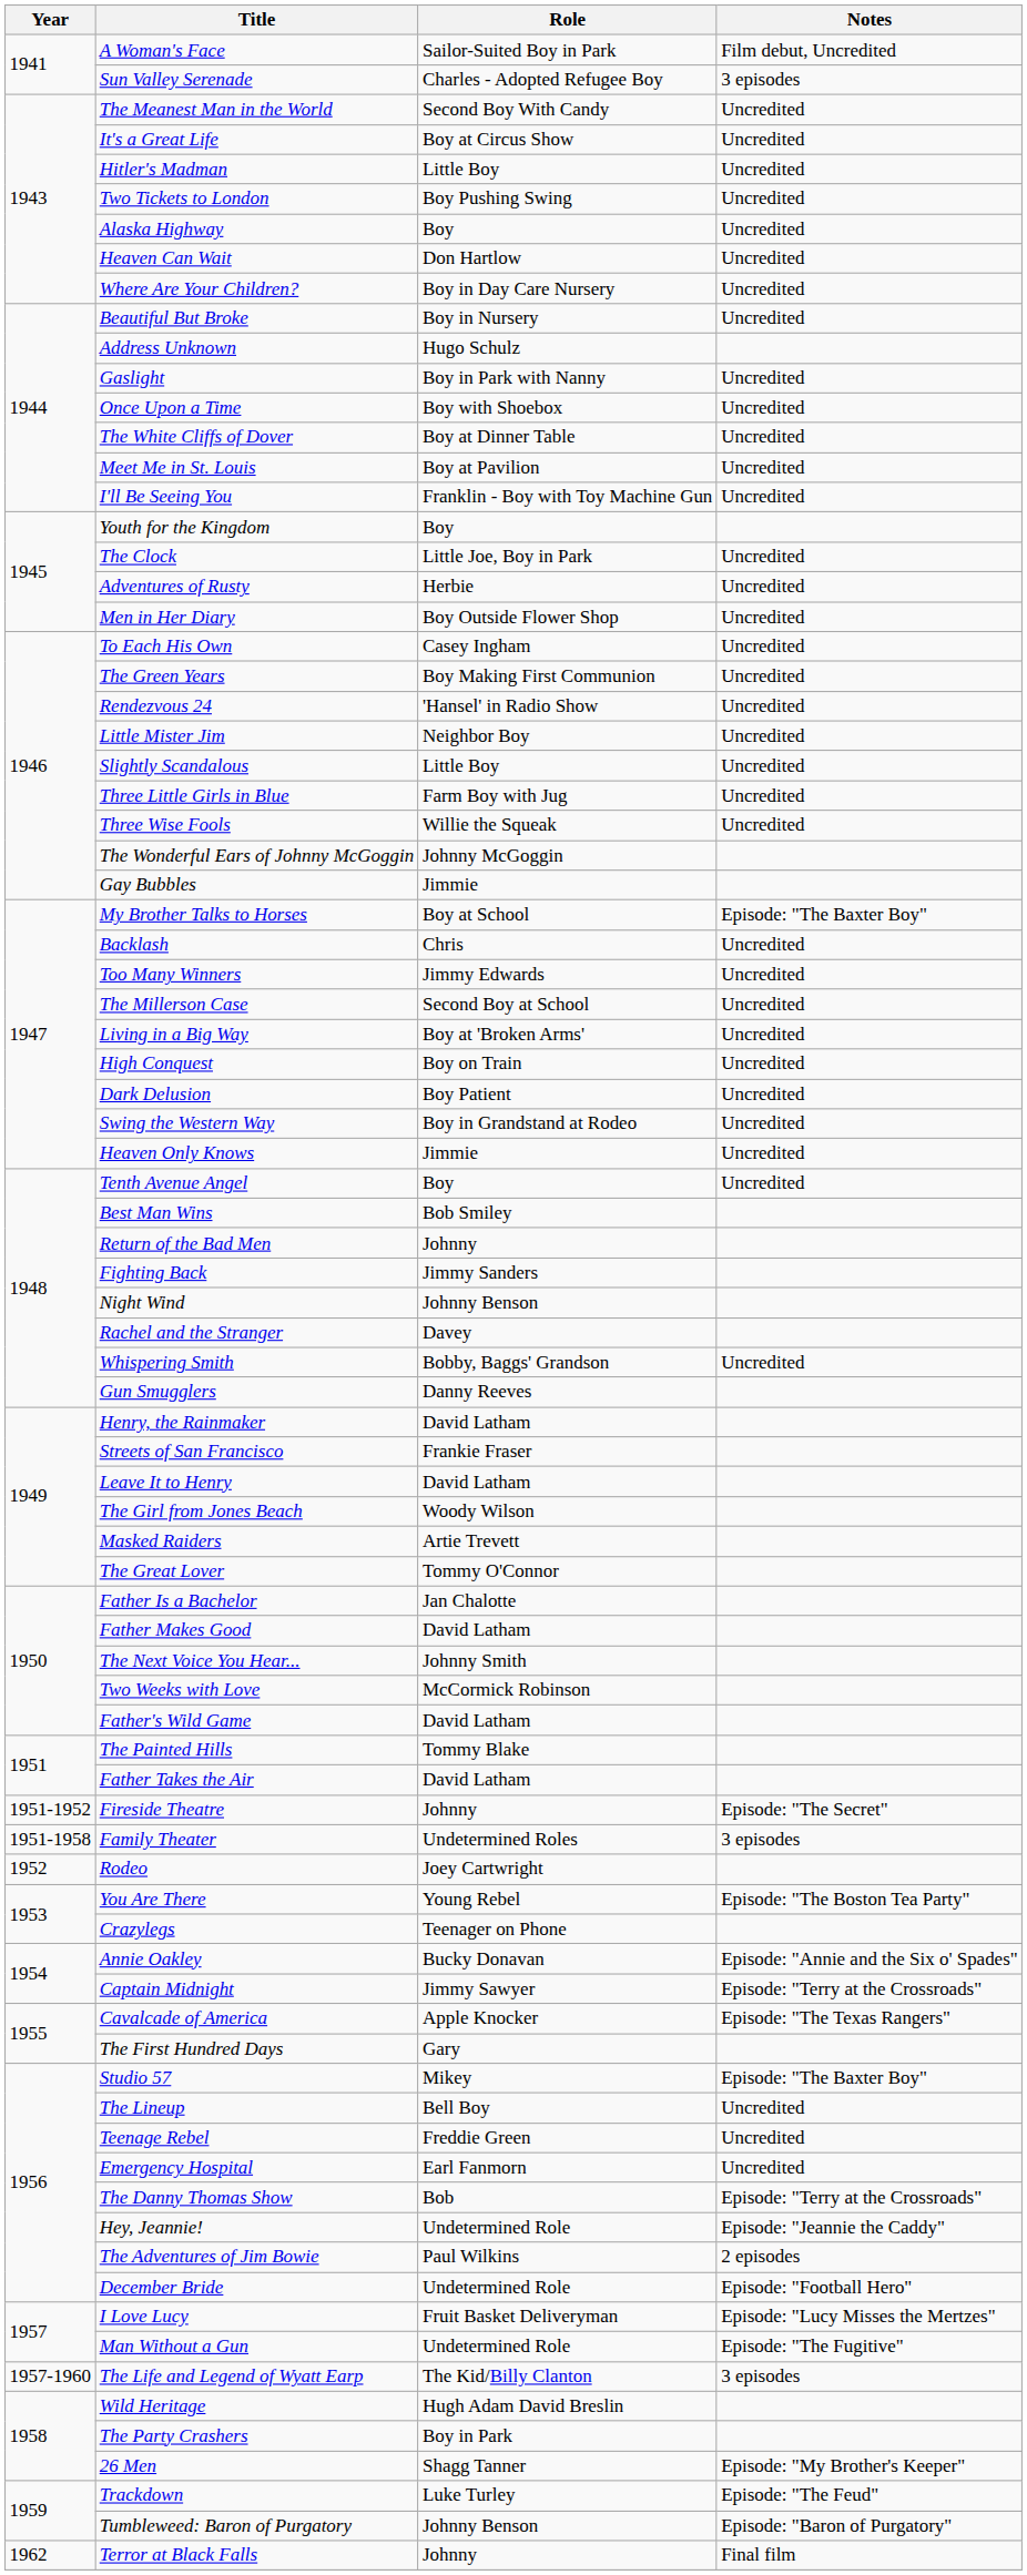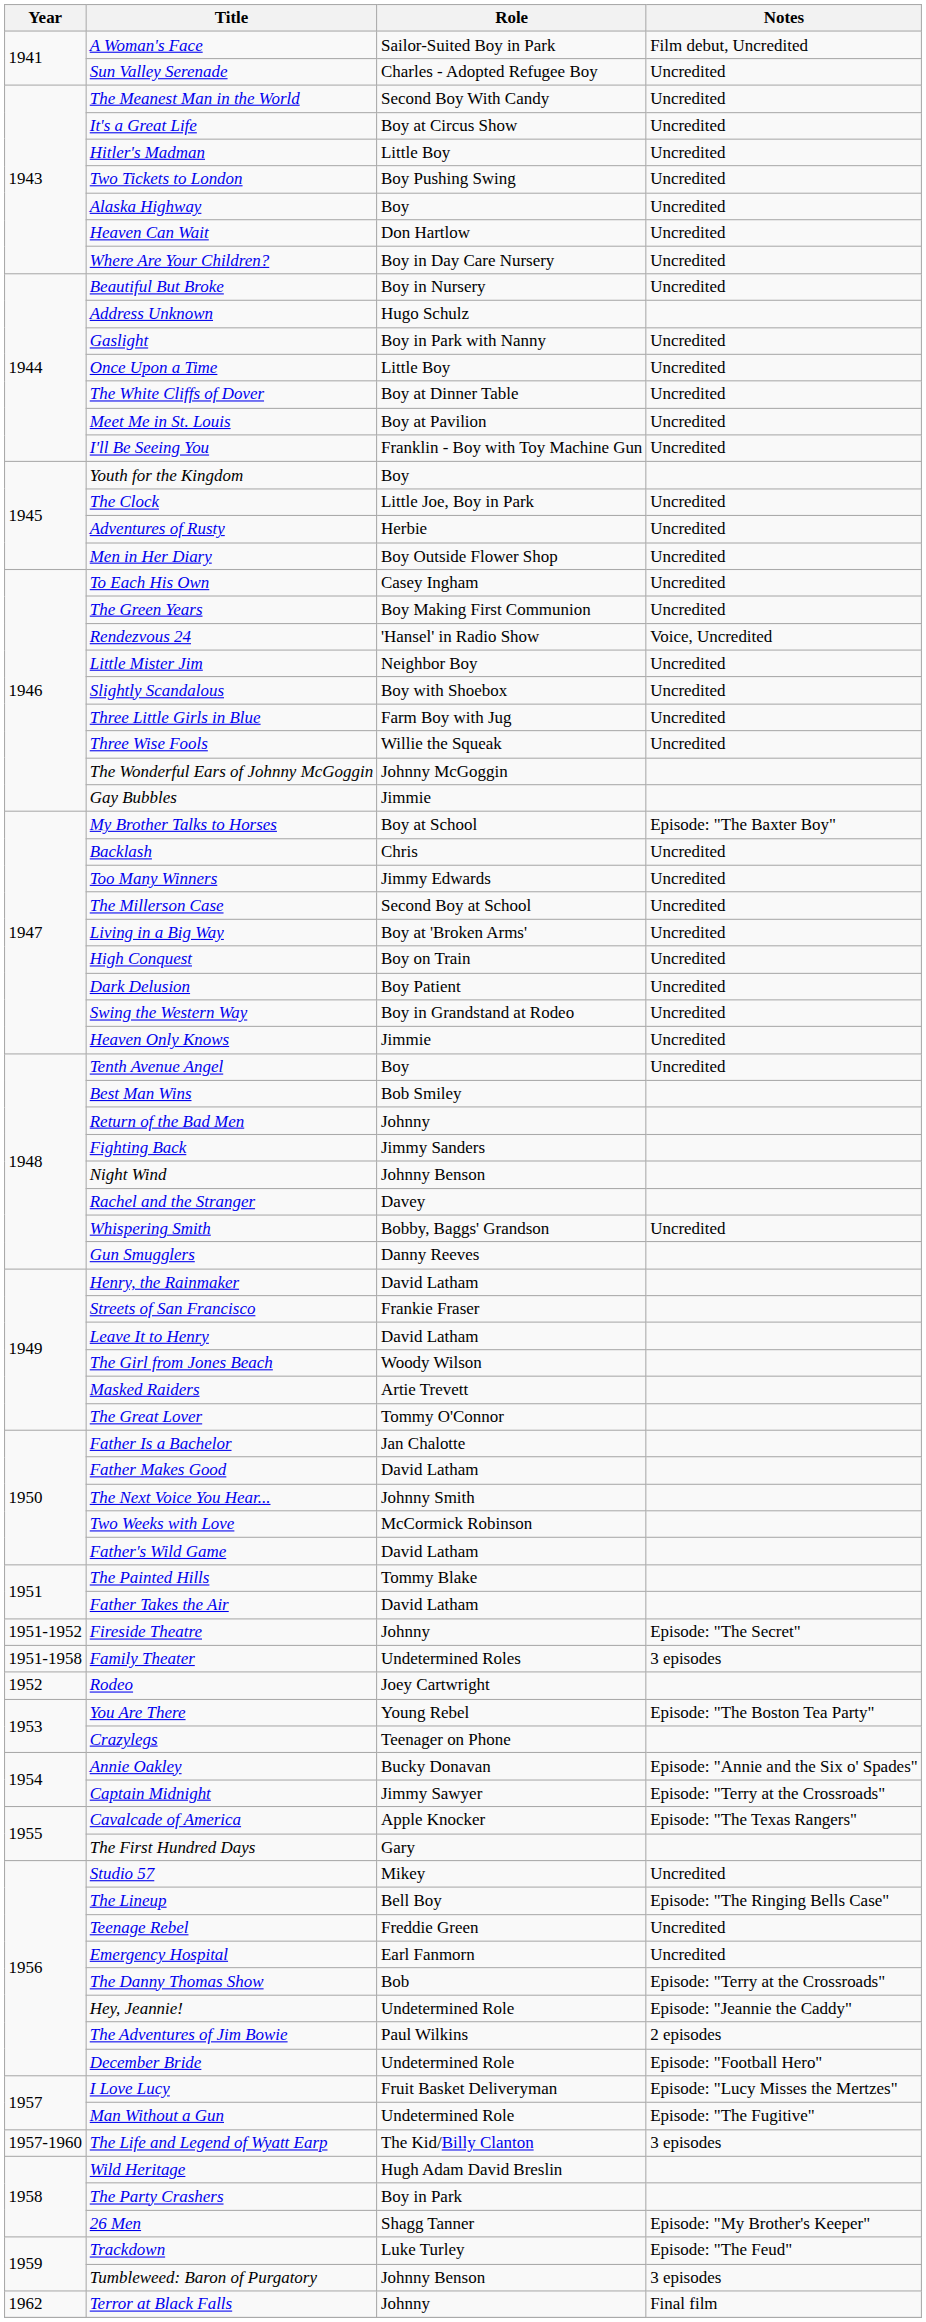Sun Valley Serenade | Notes: 3 episodes -> Uncredited
Once Upon a Time | Role: Boy with Shoebox -> Little Boy
Rendezvous 24 | Notes: Uncredited -> Voice, Uncredited
Slightly Scandalous | Role: Little Boy -> Boy with Shoebox
Studio 57 | Notes: Episode: "The Baxter Boy" -> Uncredited
The Lineup | Notes: Uncredited -> Episode: "The Ringing Bells Case"
Tumbleweed: Baron of Purgatory | Notes: Episode: "Baron of Purgatory" -> 3 episodes
